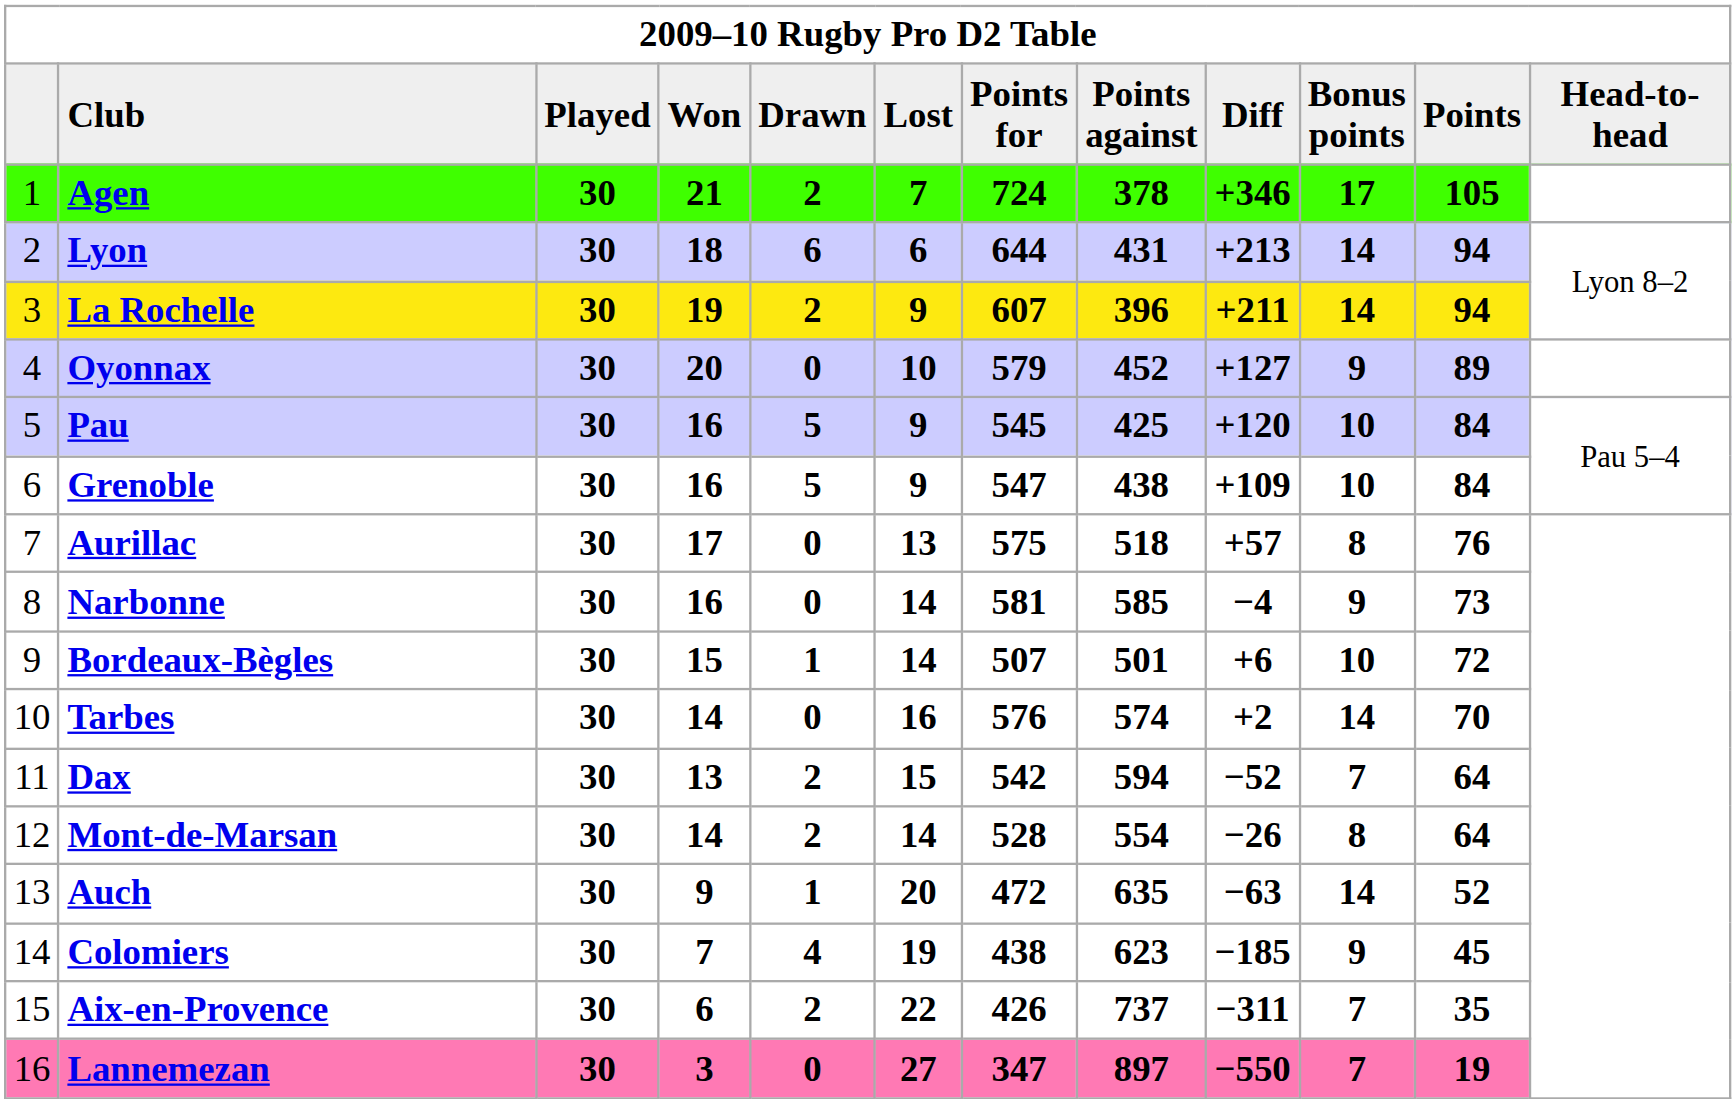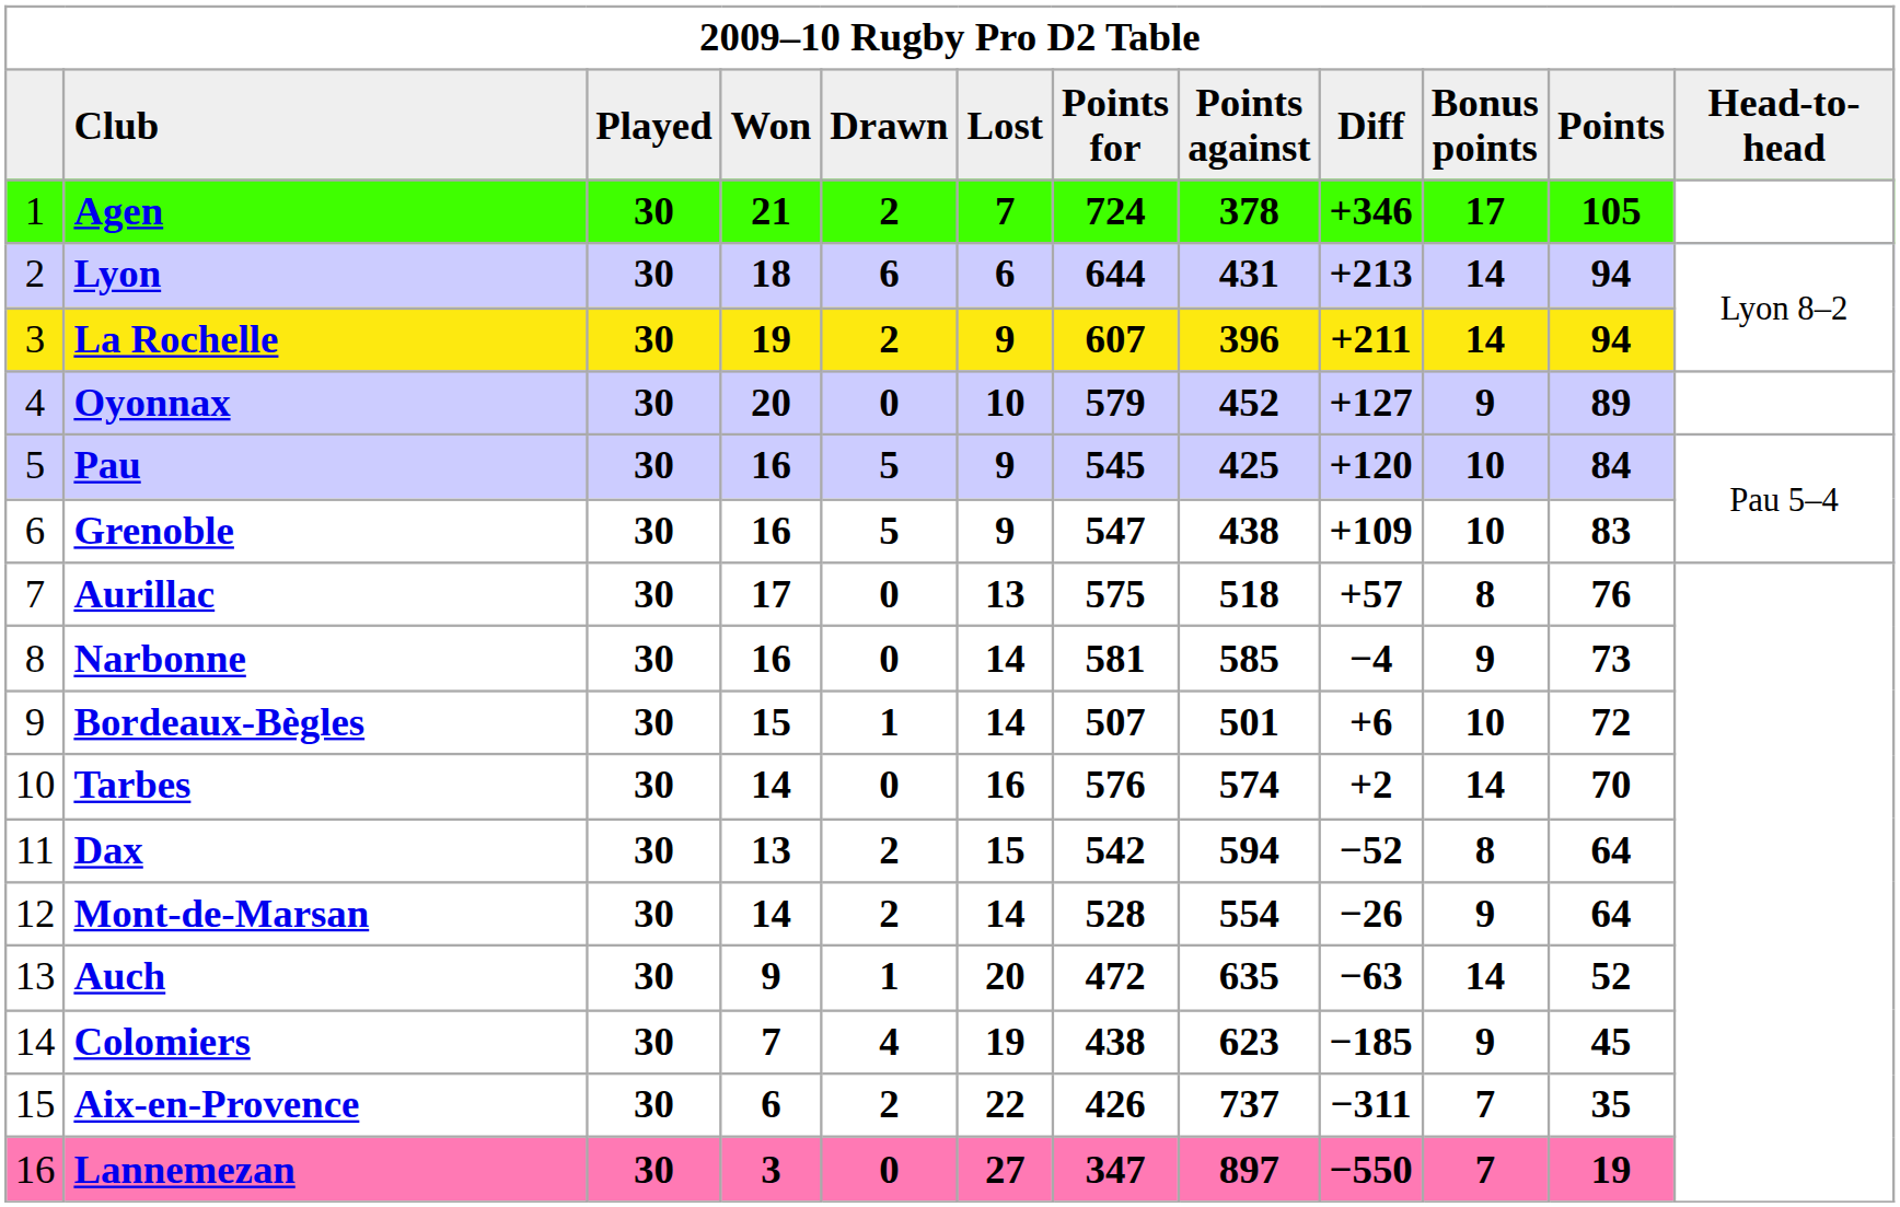Grenoble | Points: 84 -> 83
Dax | Bonus points: 7 -> 8
Mont-de-Marsan | Bonus points: 8 -> 9
